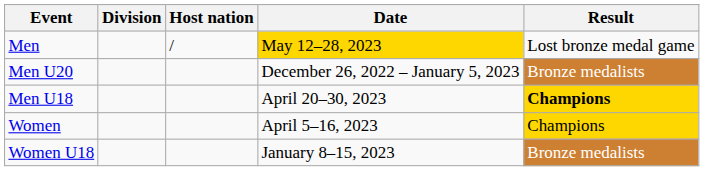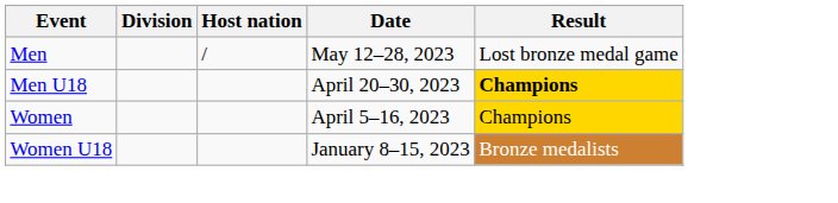Men | Date: gold background -> no background
- row: Men U20 | December 26, 2022 – January 5, 2023 | Bronze medalists
